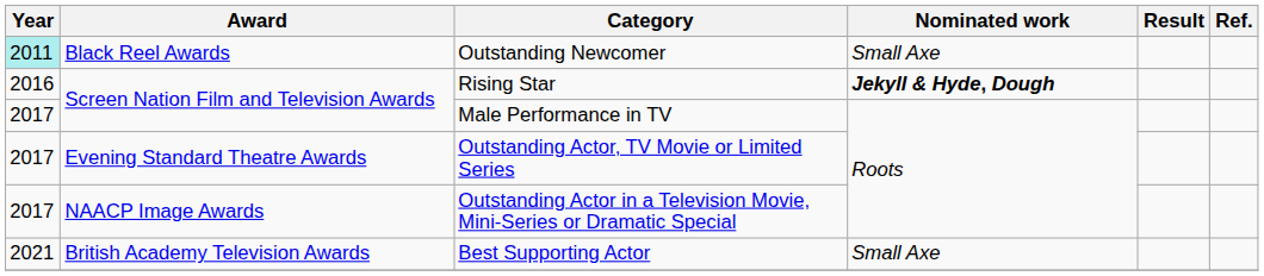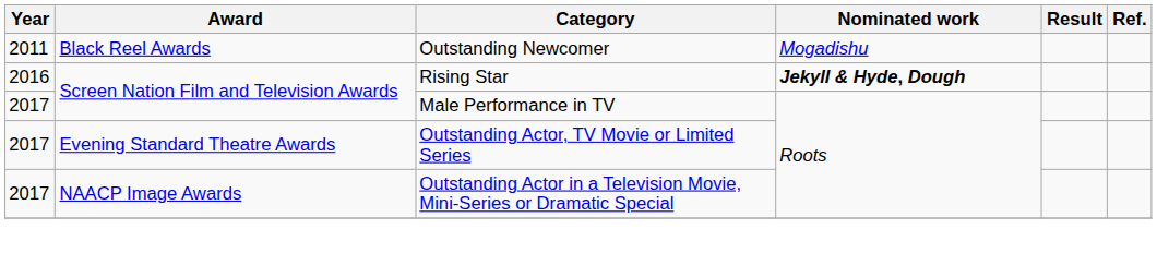Outstanding Newcomer | Year: paleturquoise background -> no background
Outstanding Newcomer | Nominated work: Small Axe -> Mogadishu
- row: 2021 | British Academy Television Awards | Best Supporting Actor | Small Axe
